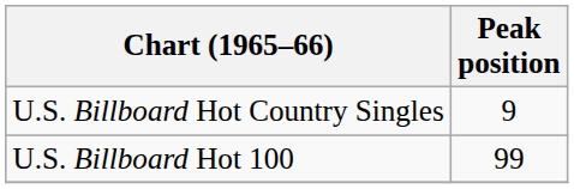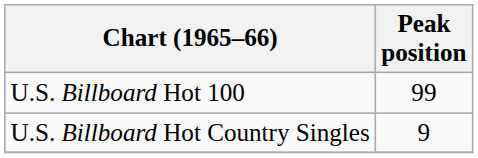rows swapped: U.S. Billboard Hot Country Singles <-> U.S. Billboard Hot 100
